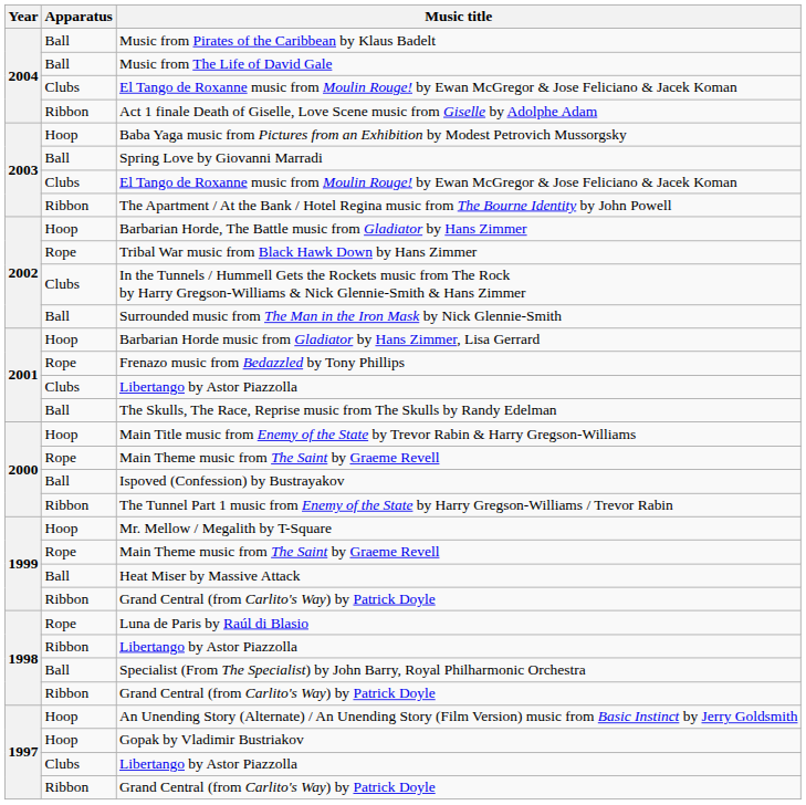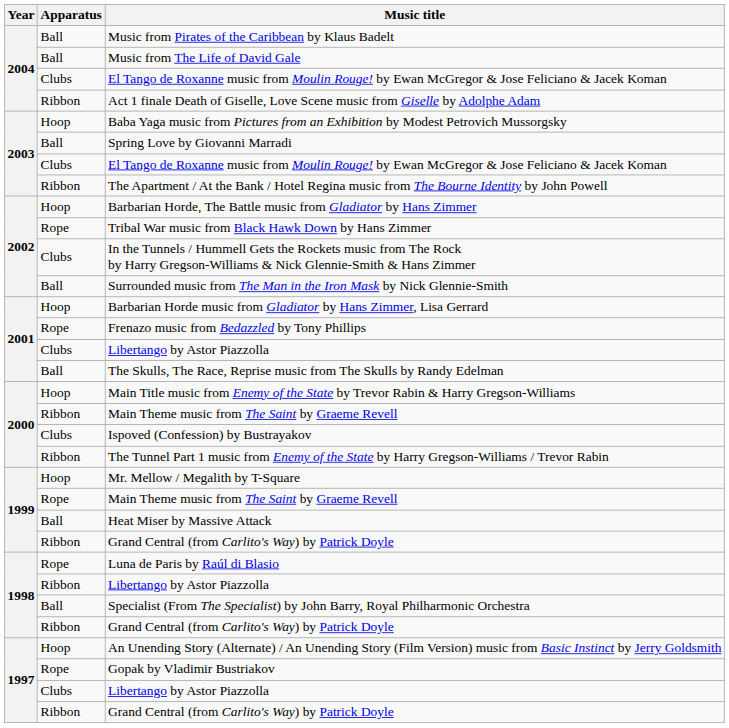2000 / Main Theme music from The Saint by Graeme Revell | Apparatus: Rope -> Ribbon
Ispoved (Confession) by Bustrayakov | Apparatus: Ball -> Clubs
Gopak by Vladimir Bustriakov | Apparatus: Hoop -> Rope
